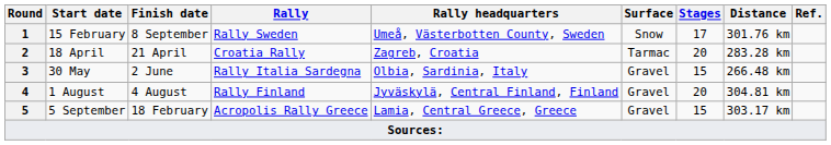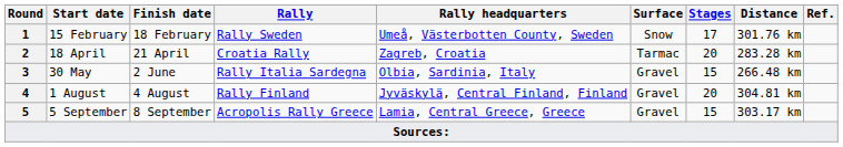15 February | Finish date: 8 September -> 18 February
5 September | Finish date: 18 February -> 8 September
